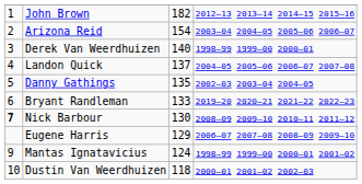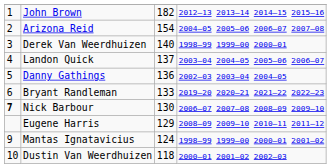Arizona Reid | column 4: 2003–04 2004–05 2005–06 2006–07 -> 2004–05 2005–06 2006–07 2007–08
Landon Quick | column 4: 2004–05 2005–06 2006–07 2007–08 -> 2003–04 2004–05 2005–06 2006–07
Danny Gathings | column 3: 135 -> 136
Nick Barbour | column 4: 2008–09 2009–10 2010–11 2011–12 -> 2006–07 2007–08 2008–09 2009–10
Eugene Harris | column 4: 2006–07 2007–08 2008–09 2009–10 -> 2008–09 2009–10 2010–11 2011–12
